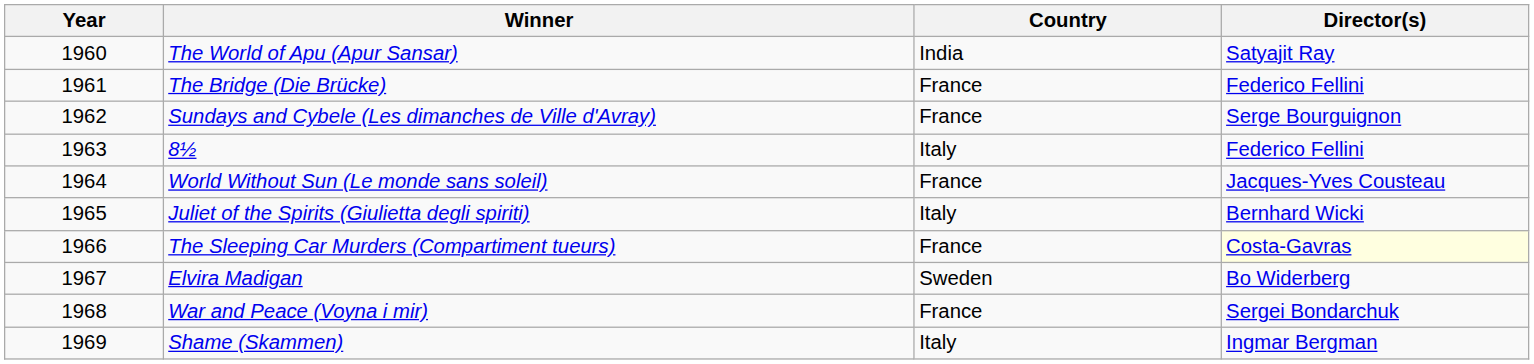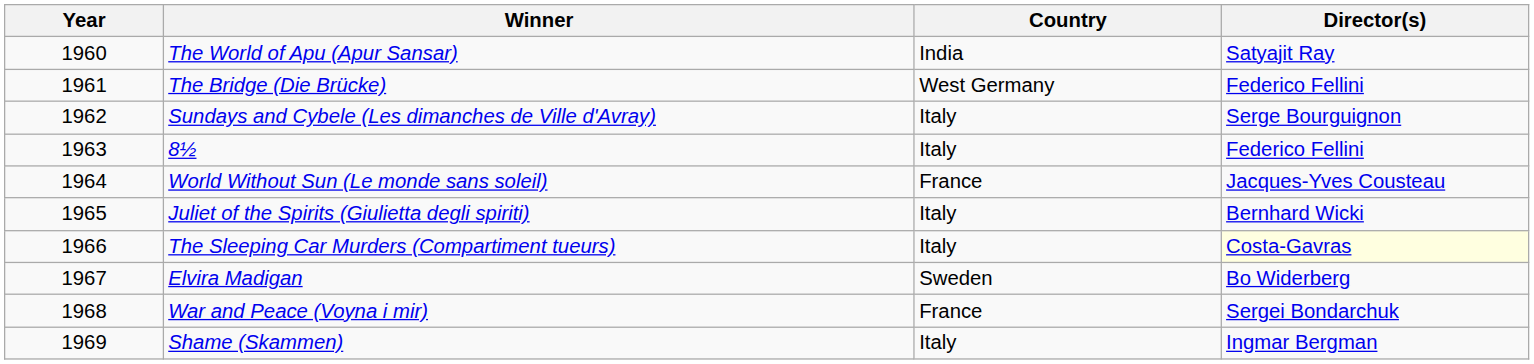The Bridge (Die Brücke) | Country: France -> West Germany
Sundays and Cybele (Les dimanches de Ville d'Avray) | Country: France -> Italy
The Sleeping Car Murders (Compartiment tueurs) | Country: France -> Italy
